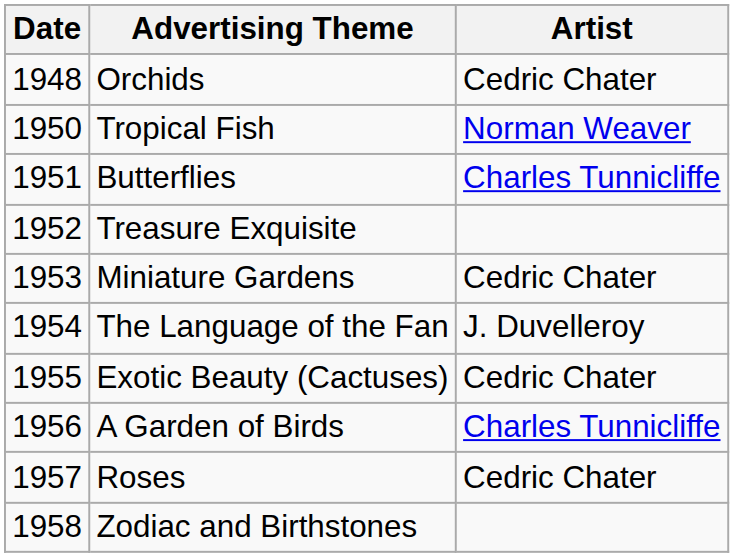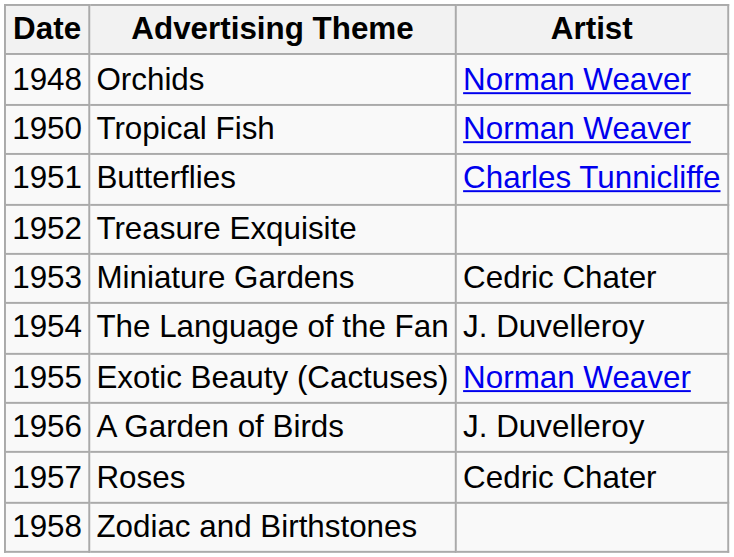Orchids | Artist: Cedric Chater -> Norman Weaver
Exotic Beauty (Cactuses) | Artist: Cedric Chater -> Norman Weaver
A Garden of Birds | Artist: Charles Tunnicliffe -> J. Duvelleroy
